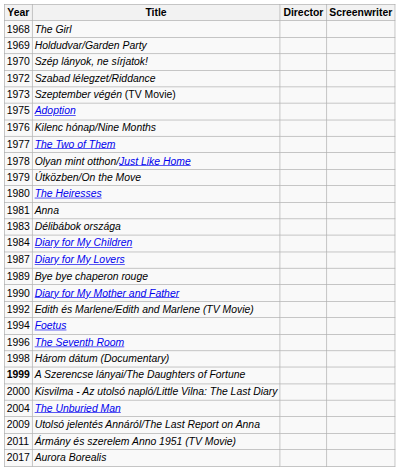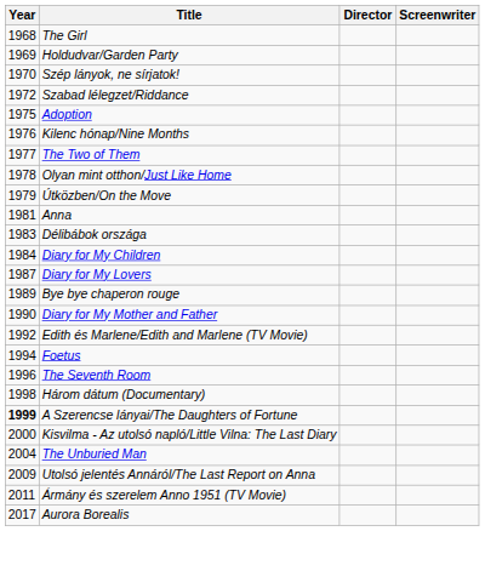- row: 1973 | Szeptember végén (TV Movie)
- row: 1980 | The Heiresses
